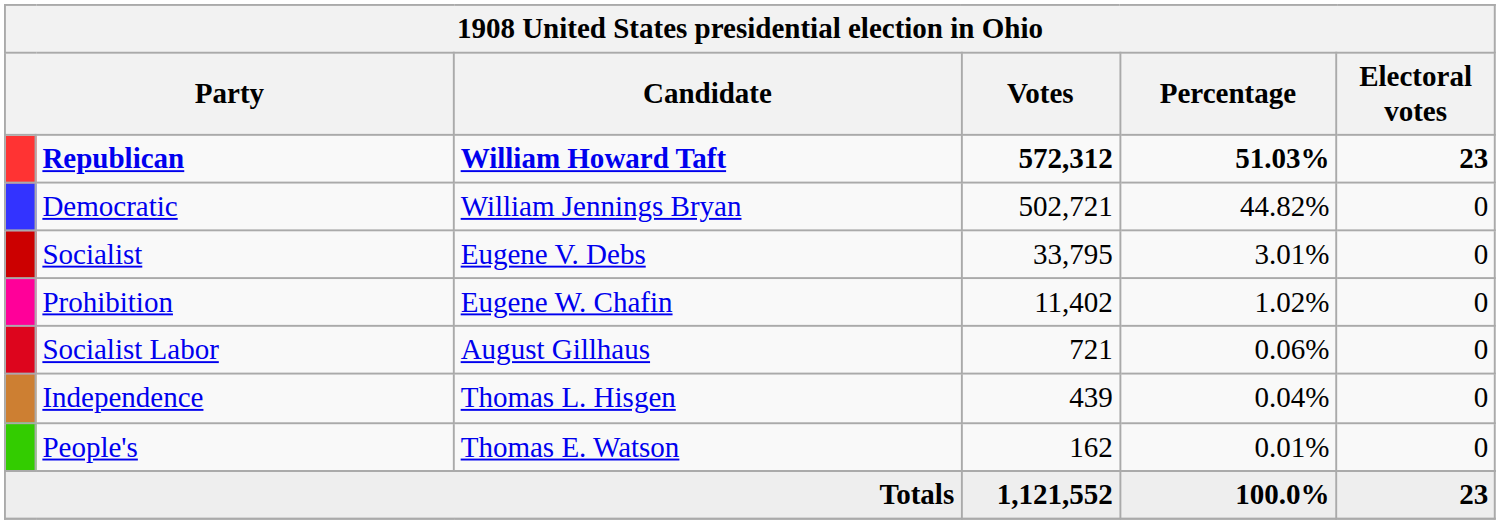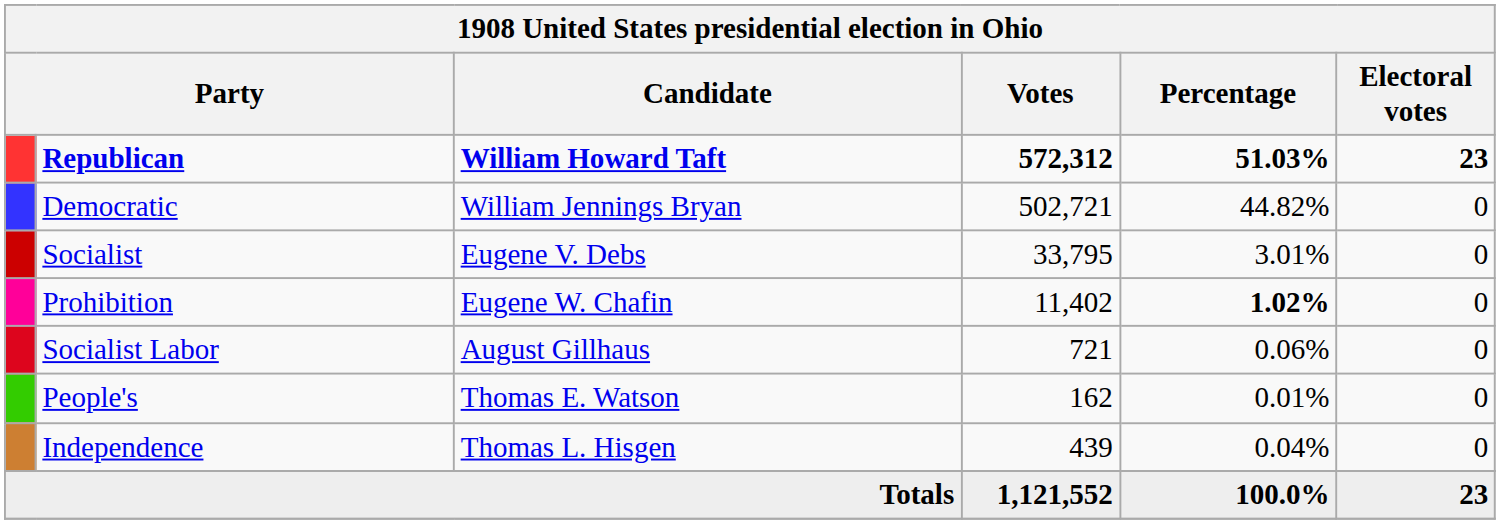Prohibition | Percentage: normal -> bold
rows swapped: Independence <-> People's
